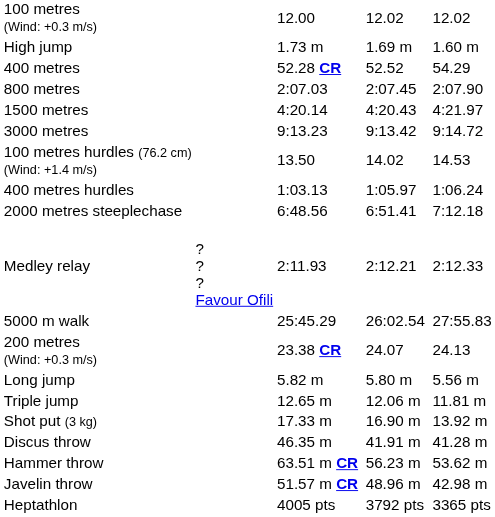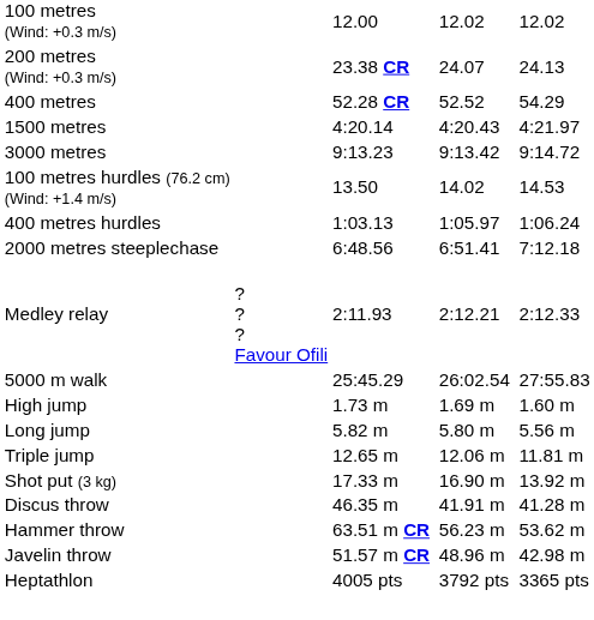rows swapped: 200 metres (Wind: +0.3 m/s) <-> High jump
- row: 800 metres | 2:07.03 | 2:07.45 | 2:07.90
